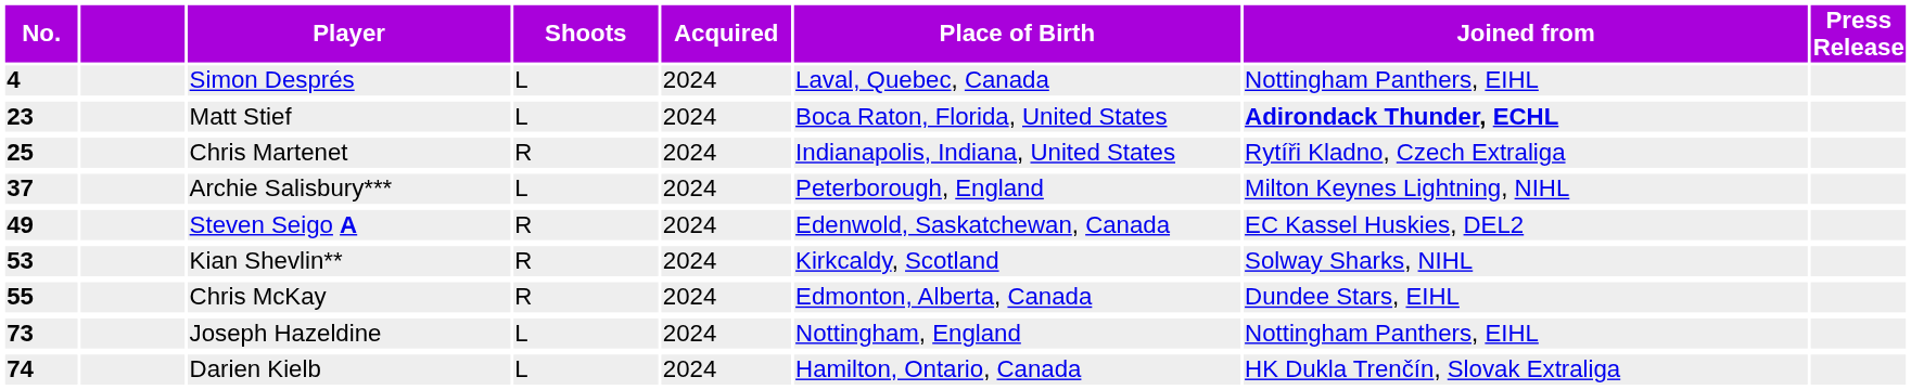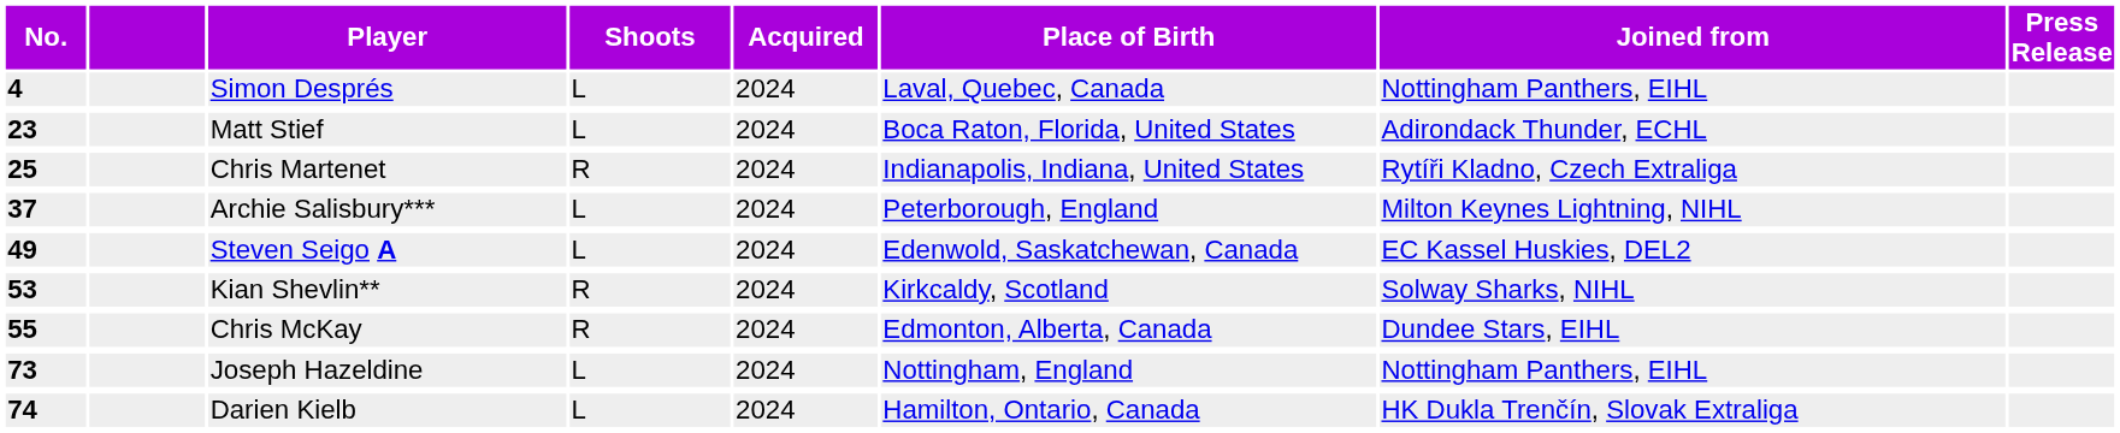Matt Stief | Joined from: bold -> normal
Steven Seigo A | Shoots: R -> L
